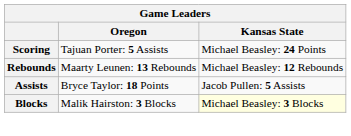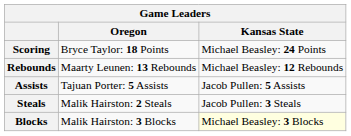Scoring | Oregon: Tajuan Porter: 5 Assists -> Bryce Taylor: 18 Points
Assists | Oregon: Bryce Taylor: 18 Points -> Tajuan Porter: 5 Assists
+ row: Steals | Malik Hairston: 2 Steals | Jacob Pullen: 3 Steals
